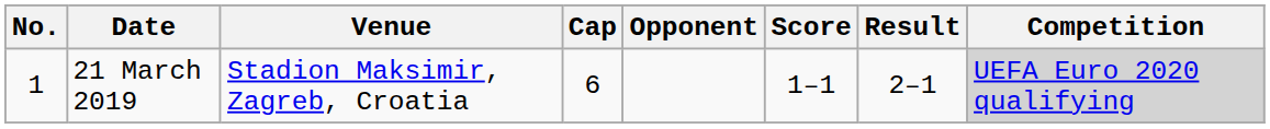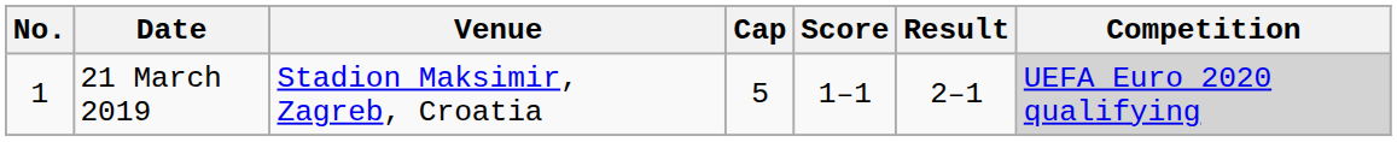- column: Opponent
21 March 2019 | Cap: 6 -> 5
